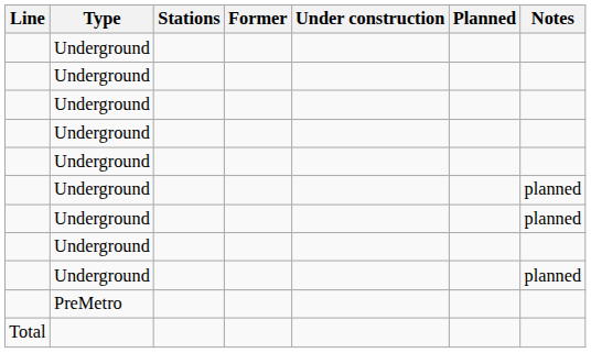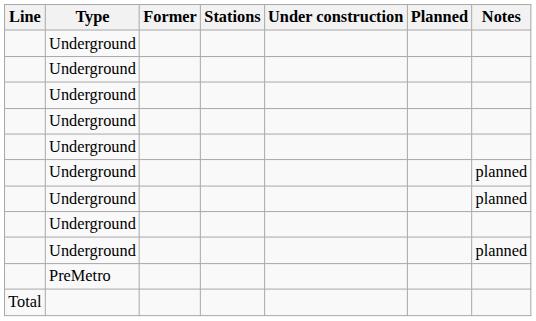columns swapped: Stations <-> Former
